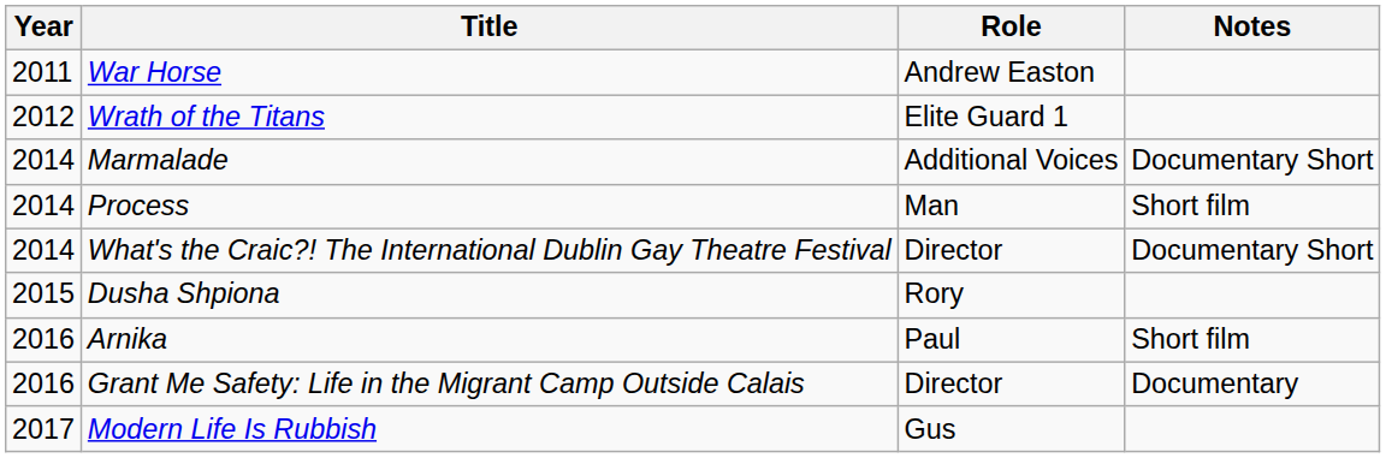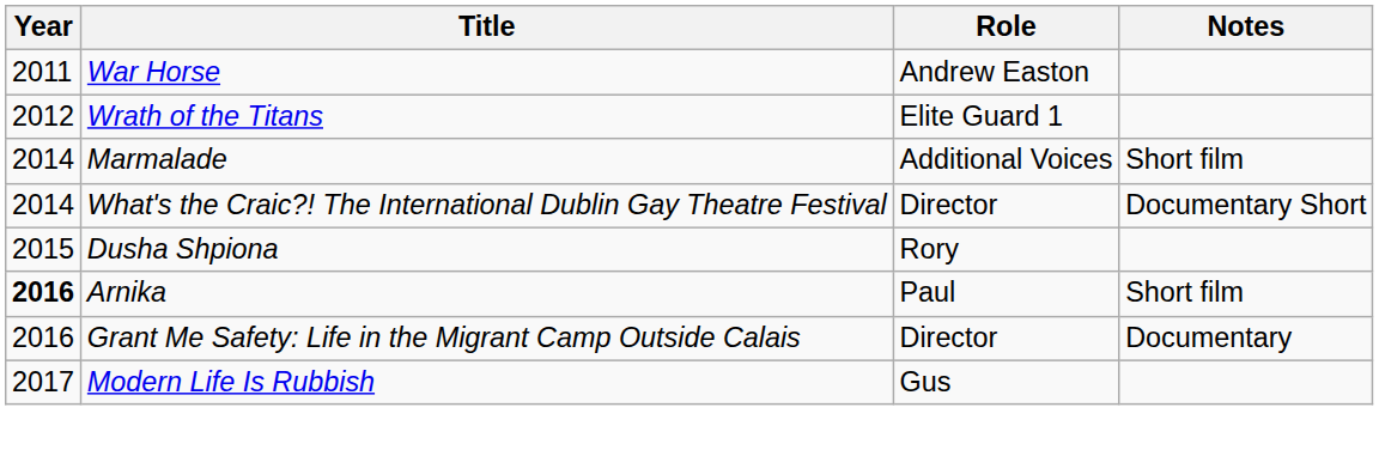Marmalade | Notes: Documentary Short -> Short film
- row: 2014 | Process | Man | Short film
Arnika | Year: normal -> bold
